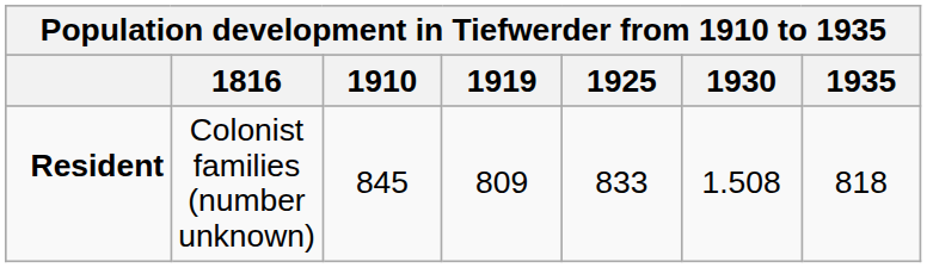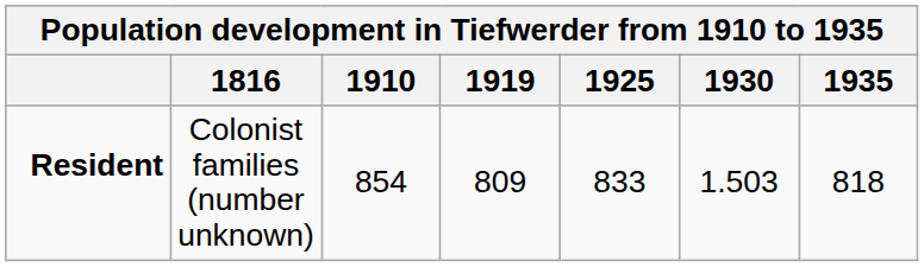Resident | 1910: 845 -> 854
Resident | 1930: 1.508 -> 1.503
